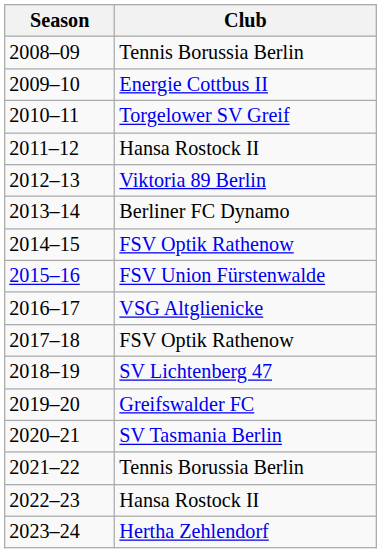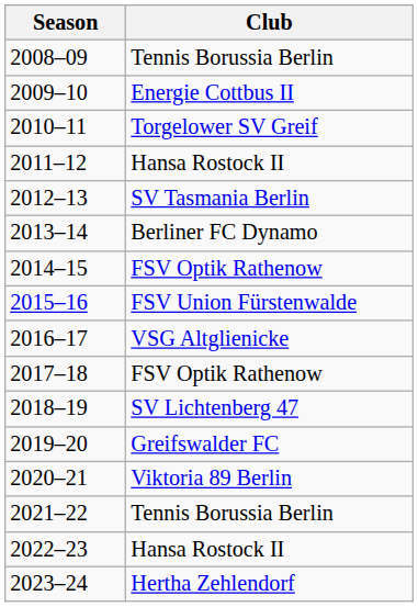2012–13 | Club: Viktoria 89 Berlin -> SV Tasmania Berlin
2020–21 | Club: SV Tasmania Berlin -> Viktoria 89 Berlin
